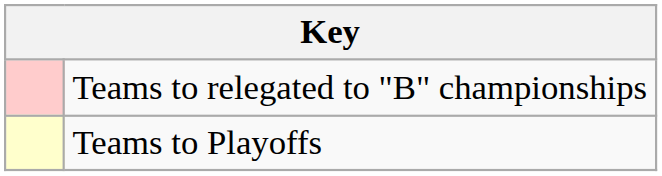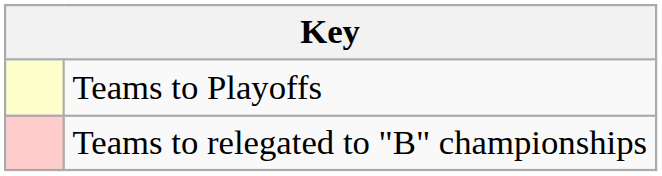rows swapped: Teams to Playoffs <-> Teams to relegated to "B" championships
